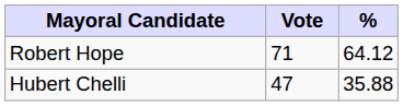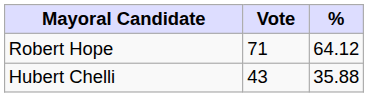Hubert Chelli | Vote: 47 -> 43
